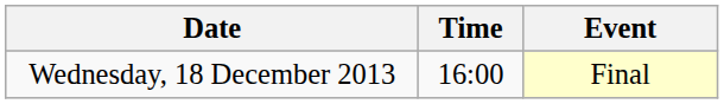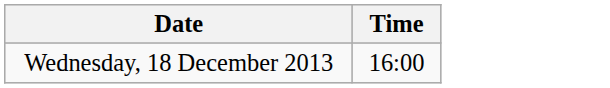- column: Event | Final
